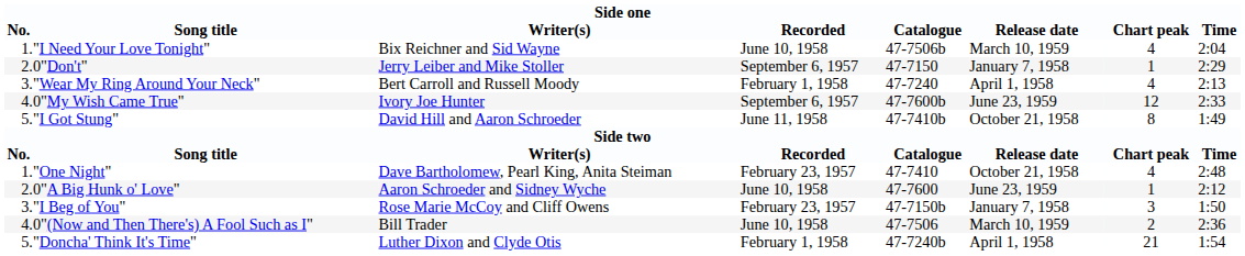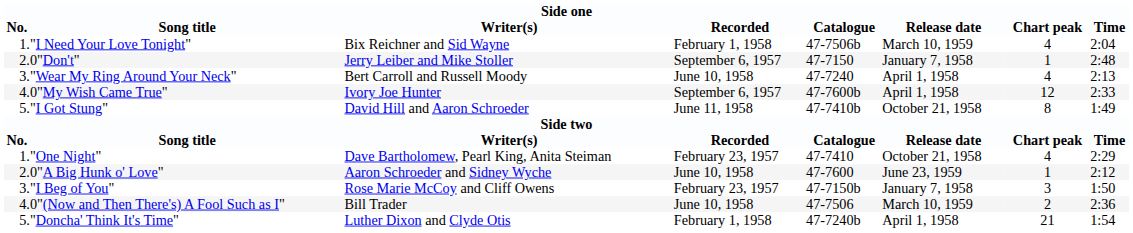"I Need Your Love Tonight" | Recorded: June 10, 1958 -> February 1, 1958
0"Don't" | Time: 2:29 -> 2:48
"Wear My Ring Around Your Neck" | Recorded: February 1, 1958 -> June 10, 1958
0"My Wish Came True" | Release date: June 23, 1959 -> April 1, 1958
"One Night" | Time: 2:48 -> 2:29
